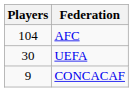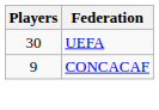- row: 104 | AFC
